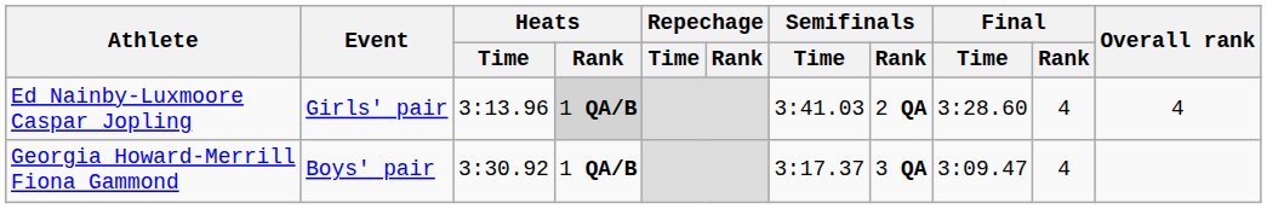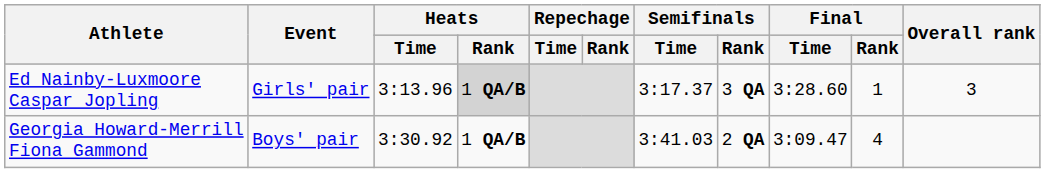Ed Nainby-Luxmoore Caspar Jopling | Semifinals / Time: 3:41.03 -> 3:17.37
Ed Nainby-Luxmoore Caspar Jopling | Semifinals / Rank: 2 QA -> 3 QA
Ed Nainby-Luxmoore Caspar Jopling | Final / Rank: 4 -> 1
Ed Nainby-Luxmoore Caspar Jopling | Overall rank: 4 -> 3
Georgia Howard-Merrill Fiona Gammond | Semifinals / Time: 3:17.37 -> 3:41.03
Georgia Howard-Merrill Fiona Gammond | Semifinals / Rank: 3 QA -> 2 QA
